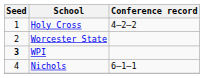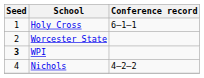Holy Cross | Conference record: 4–2–2 -> 6–1–1
Nichols | Conference record: 6–1–1 -> 4–2–2
